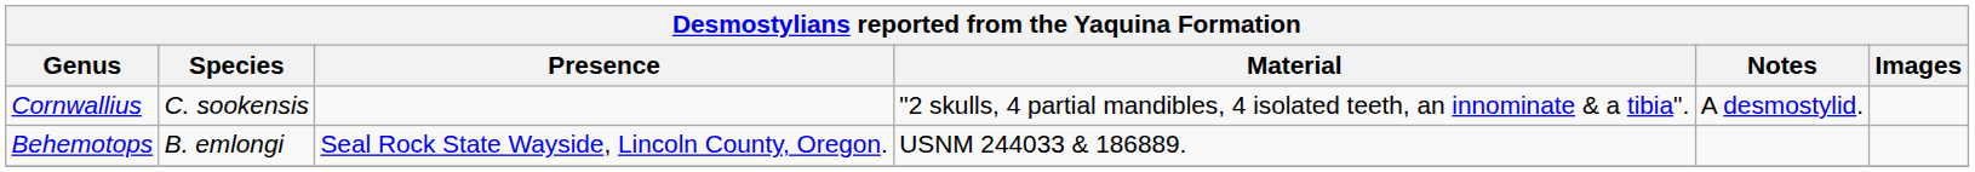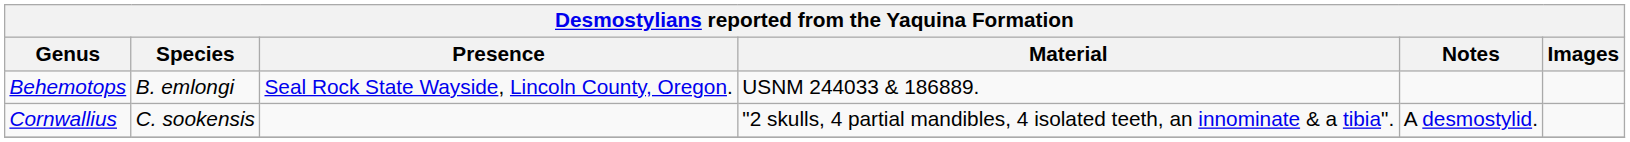rows swapped: Behemotops <-> Cornwallius
